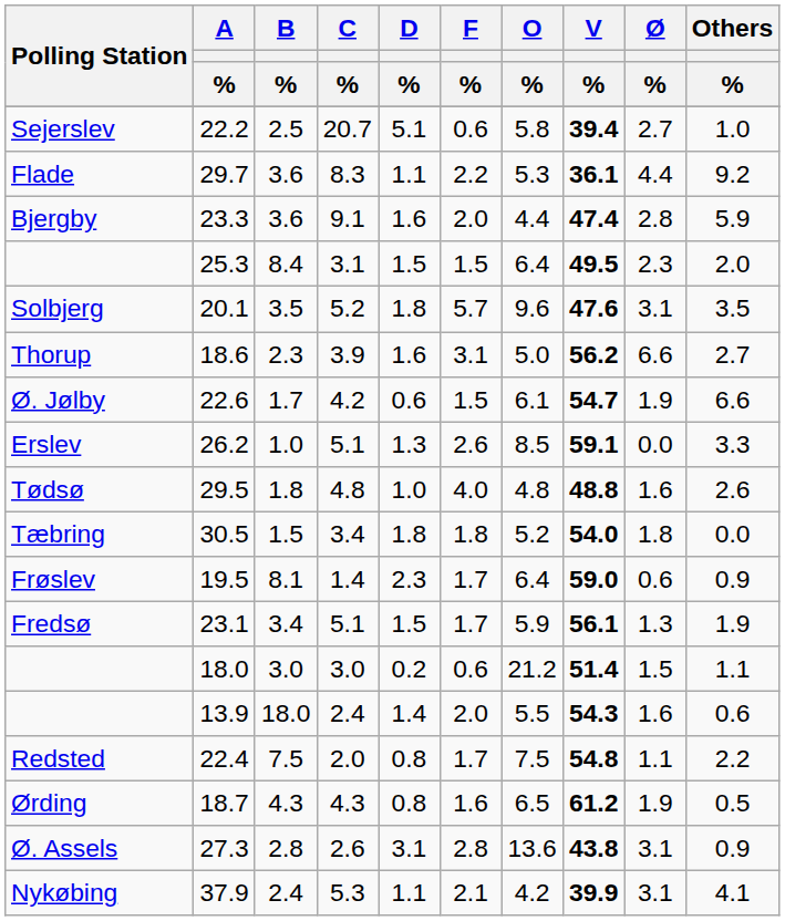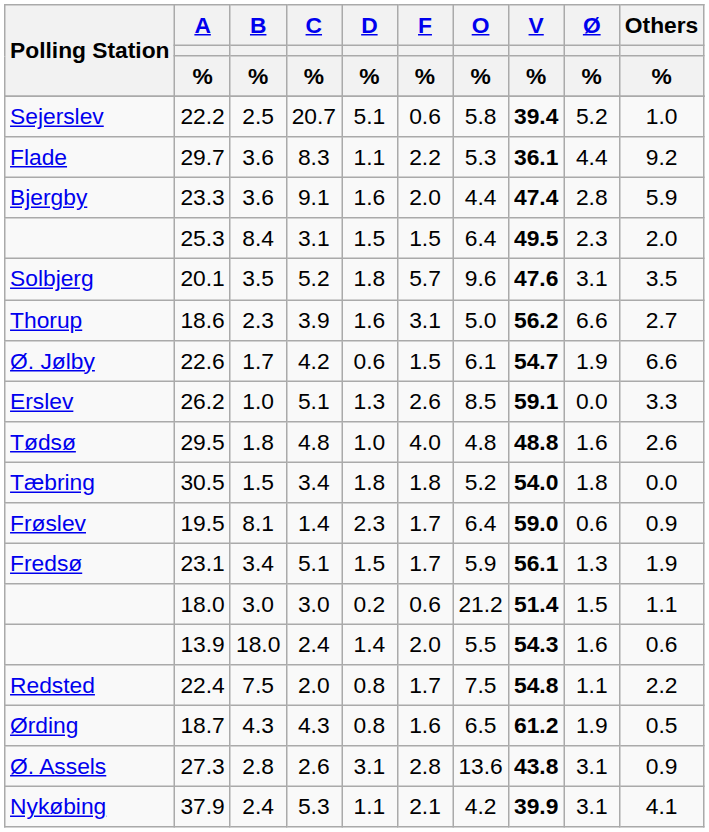22.2 | Ø / %: 2.7 -> 5.2
